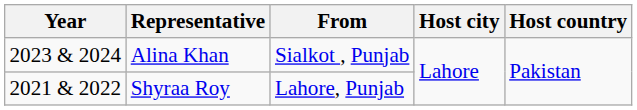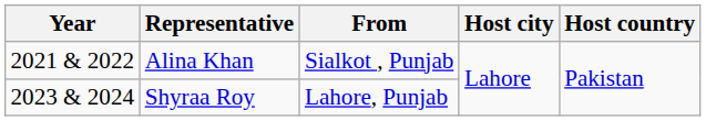Alina Khan | Year: 2023 & 2024 -> 2021 & 2022
Shyraa Roy | Year: 2021 & 2022 -> 2023 & 2024
